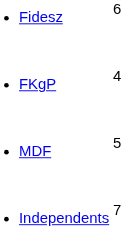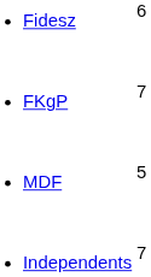FKgP | column 2: 4 -> 7
